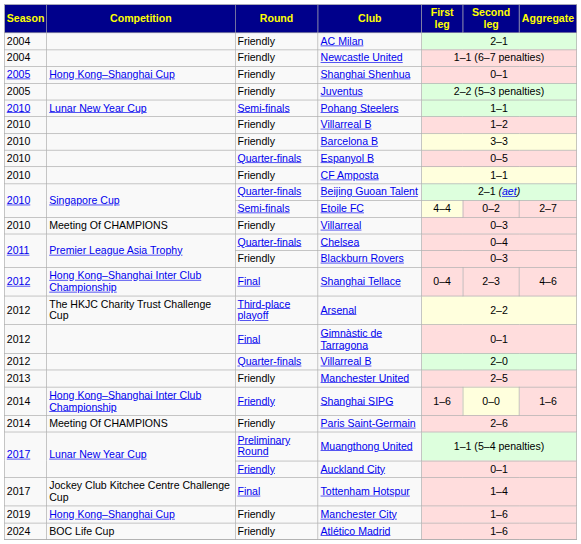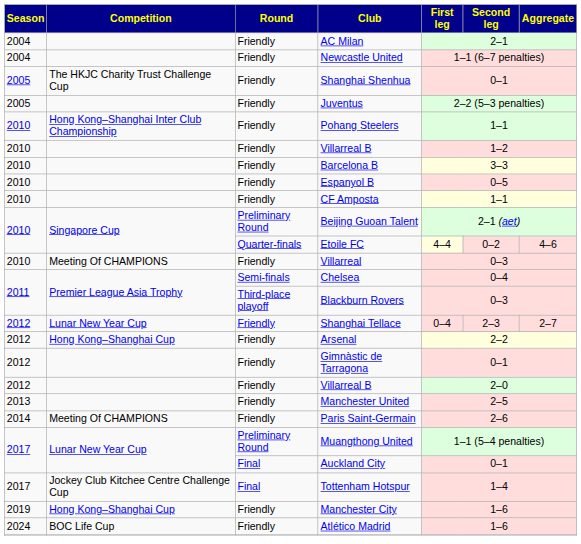Shanghai Shenhua | Competition: Hong Kong–Shanghai Cup -> The HKJC Charity Trust Challenge Cup
Pohang Steelers | Competition: Lunar New Year Cup -> Hong Kong–Shanghai Inter Club Championship
Pohang Steelers | Round: Semi-finals -> Friendly
Espanyol B | Round: Quarter-finals -> Friendly
Beijing Guoan Talent | Round: Quarter-finals -> Preliminary Round
Etoile FC | Round: Semi-finals -> Quarter-finals
Etoile FC | Aggregate: 2–7 -> 4–6
Chelsea | Round: Quarter-finals -> Semi-finals
Blackburn Rovers | Round: Friendly -> Third-place playoff
Shanghai Tellace | Competition: Hong Kong–Shanghai Inter Club Championship -> Lunar New Year Cup
Shanghai Tellace | Round: Final -> Friendly
Shanghai Tellace | Aggregate: 4–6 -> 2–7
Arsenal | Competition: The HKJC Charity Trust Challenge Cup -> Hong Kong–Shanghai Cup
Arsenal | Round: Third-place playoff -> Friendly
Gimnàstic de Tarragona | Round: Final -> Friendly
2012 / Villarreal B | Round: Quarter-finals -> Friendly
- row: 2014 | Hong Kong–Shanghai Inter Club Championship | Friendly | Shanghai SIPG | 1–6 | 0–0 | 1–6
Auckland City | Round: Friendly -> Final
